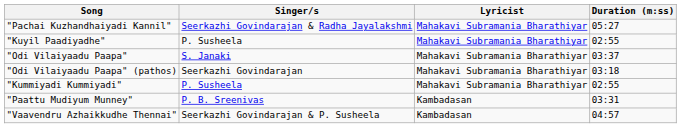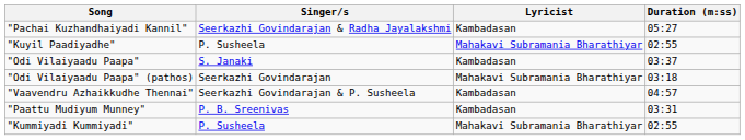"Pachai Kuzhandhaiyadi Kannil" | Lyricist: Mahakavi Subramania Bharathiyar -> Kambadasan
"Odi Vilaiyaadu Paapa" | Lyricist: Mahakavi Subramania Bharathiyar -> Kambadasan
rows swapped: "Kummiyadi Kummiyadi" <-> "Vaavendru Azhaikkudhe Thennai"
